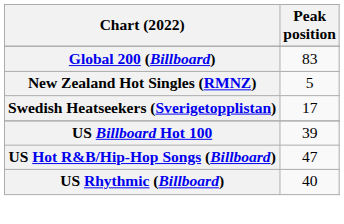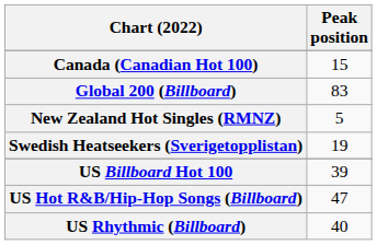+ row: Canada (Canadian Hot 100) | 15
Swedish Heatseekers (Sverigetopplistan) | Peak position: 17 -> 19
